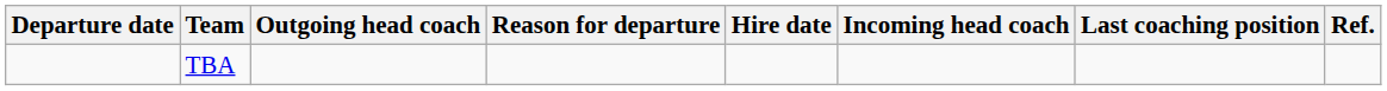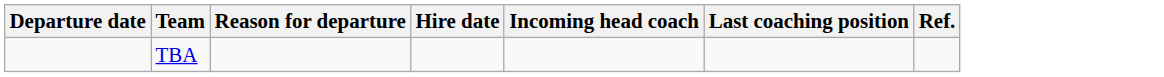- column: Outgoing head coach
